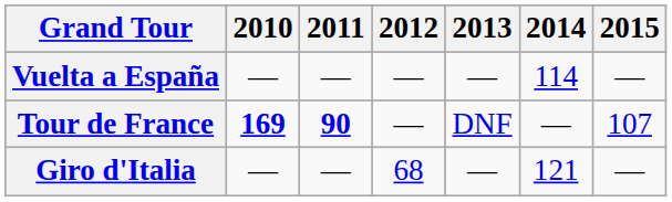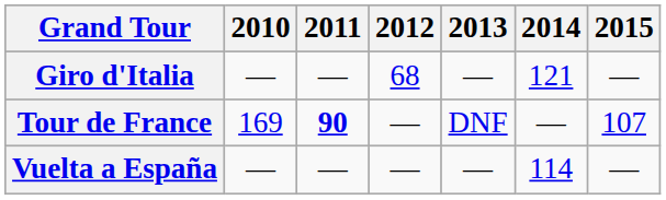rows swapped: Giro d'Italia <-> Vuelta a España
Tour de France | 2010: bold -> normal
